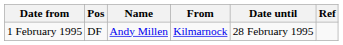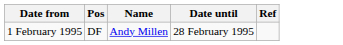- column: From | Kilmarnock
